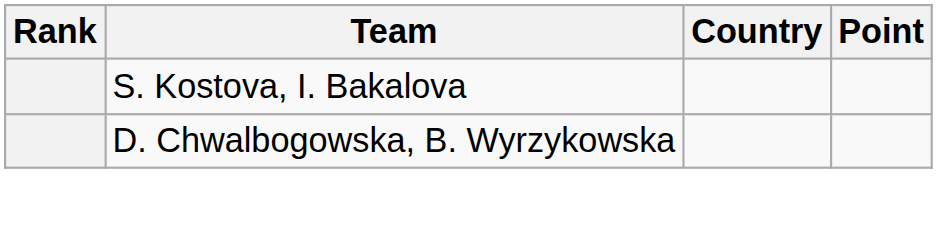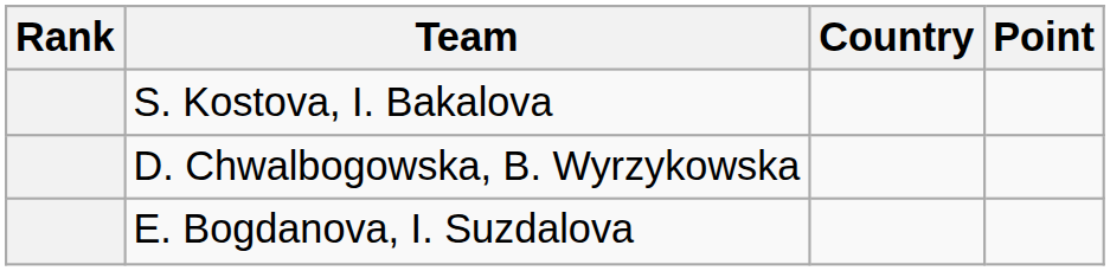+ row: E. Bogdanova, I. Suzdalova
